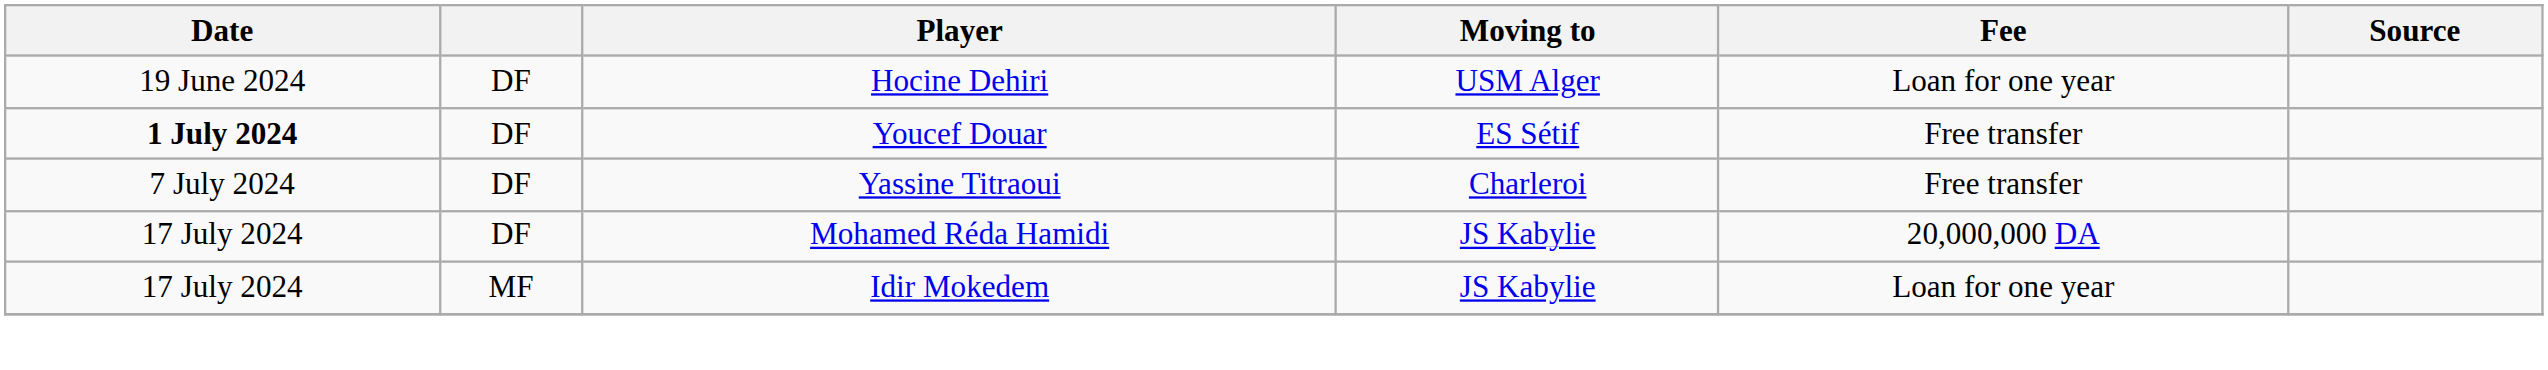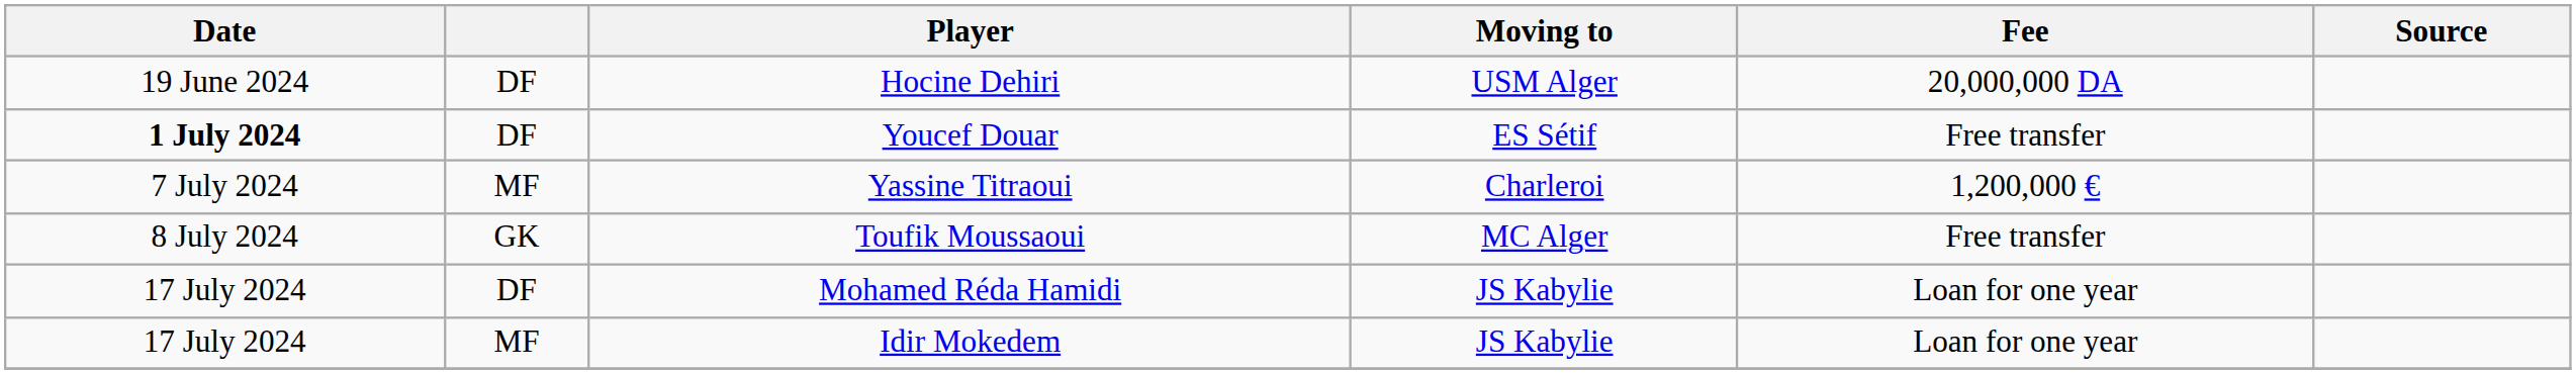Hocine Dehiri | Fee: Loan for one year -> 20,000,000 DA
Yassine Titraoui | column 2: DF -> MF
Yassine Titraoui | Fee: Free transfer -> 1,200,000 €
+ row: 8 July 2024 | GK | Toufik Moussaoui | MC Alger | Free transfer
Mohamed Réda Hamidi | Fee: 20,000,000 DA -> Loan for one year
